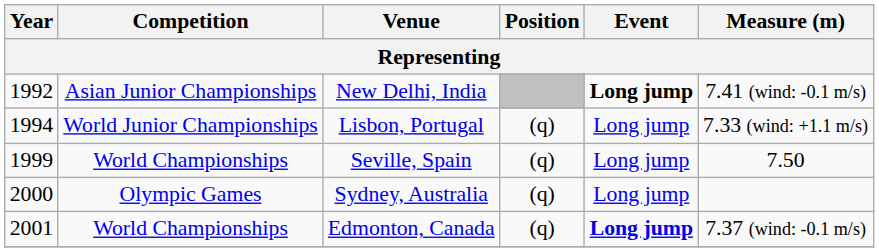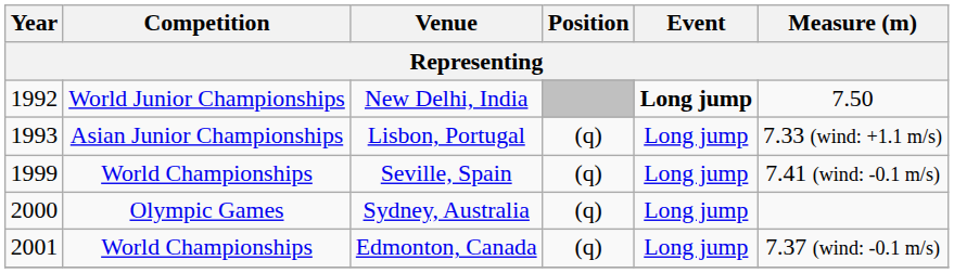New Delhi, India | Competition: Asian Junior Championships -> World Junior Championships
New Delhi, India | Measure (m): 7.41 (wind: -0.1 m/s) -> 7.50
Lisbon, Portugal | Year: 1994 -> 1993
Lisbon, Portugal | Competition: World Junior Championships -> Asian Junior Championships
Seville, Spain | Measure (m): 7.50 -> 7.41 (wind: -0.1 m/s)
Edmonton, Canada | Event: bold -> normal
